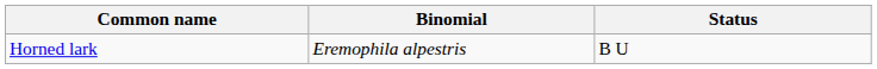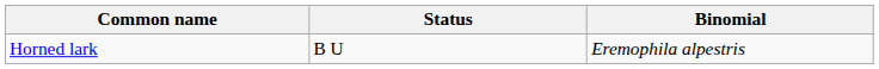columns swapped: Binomial <-> Status
